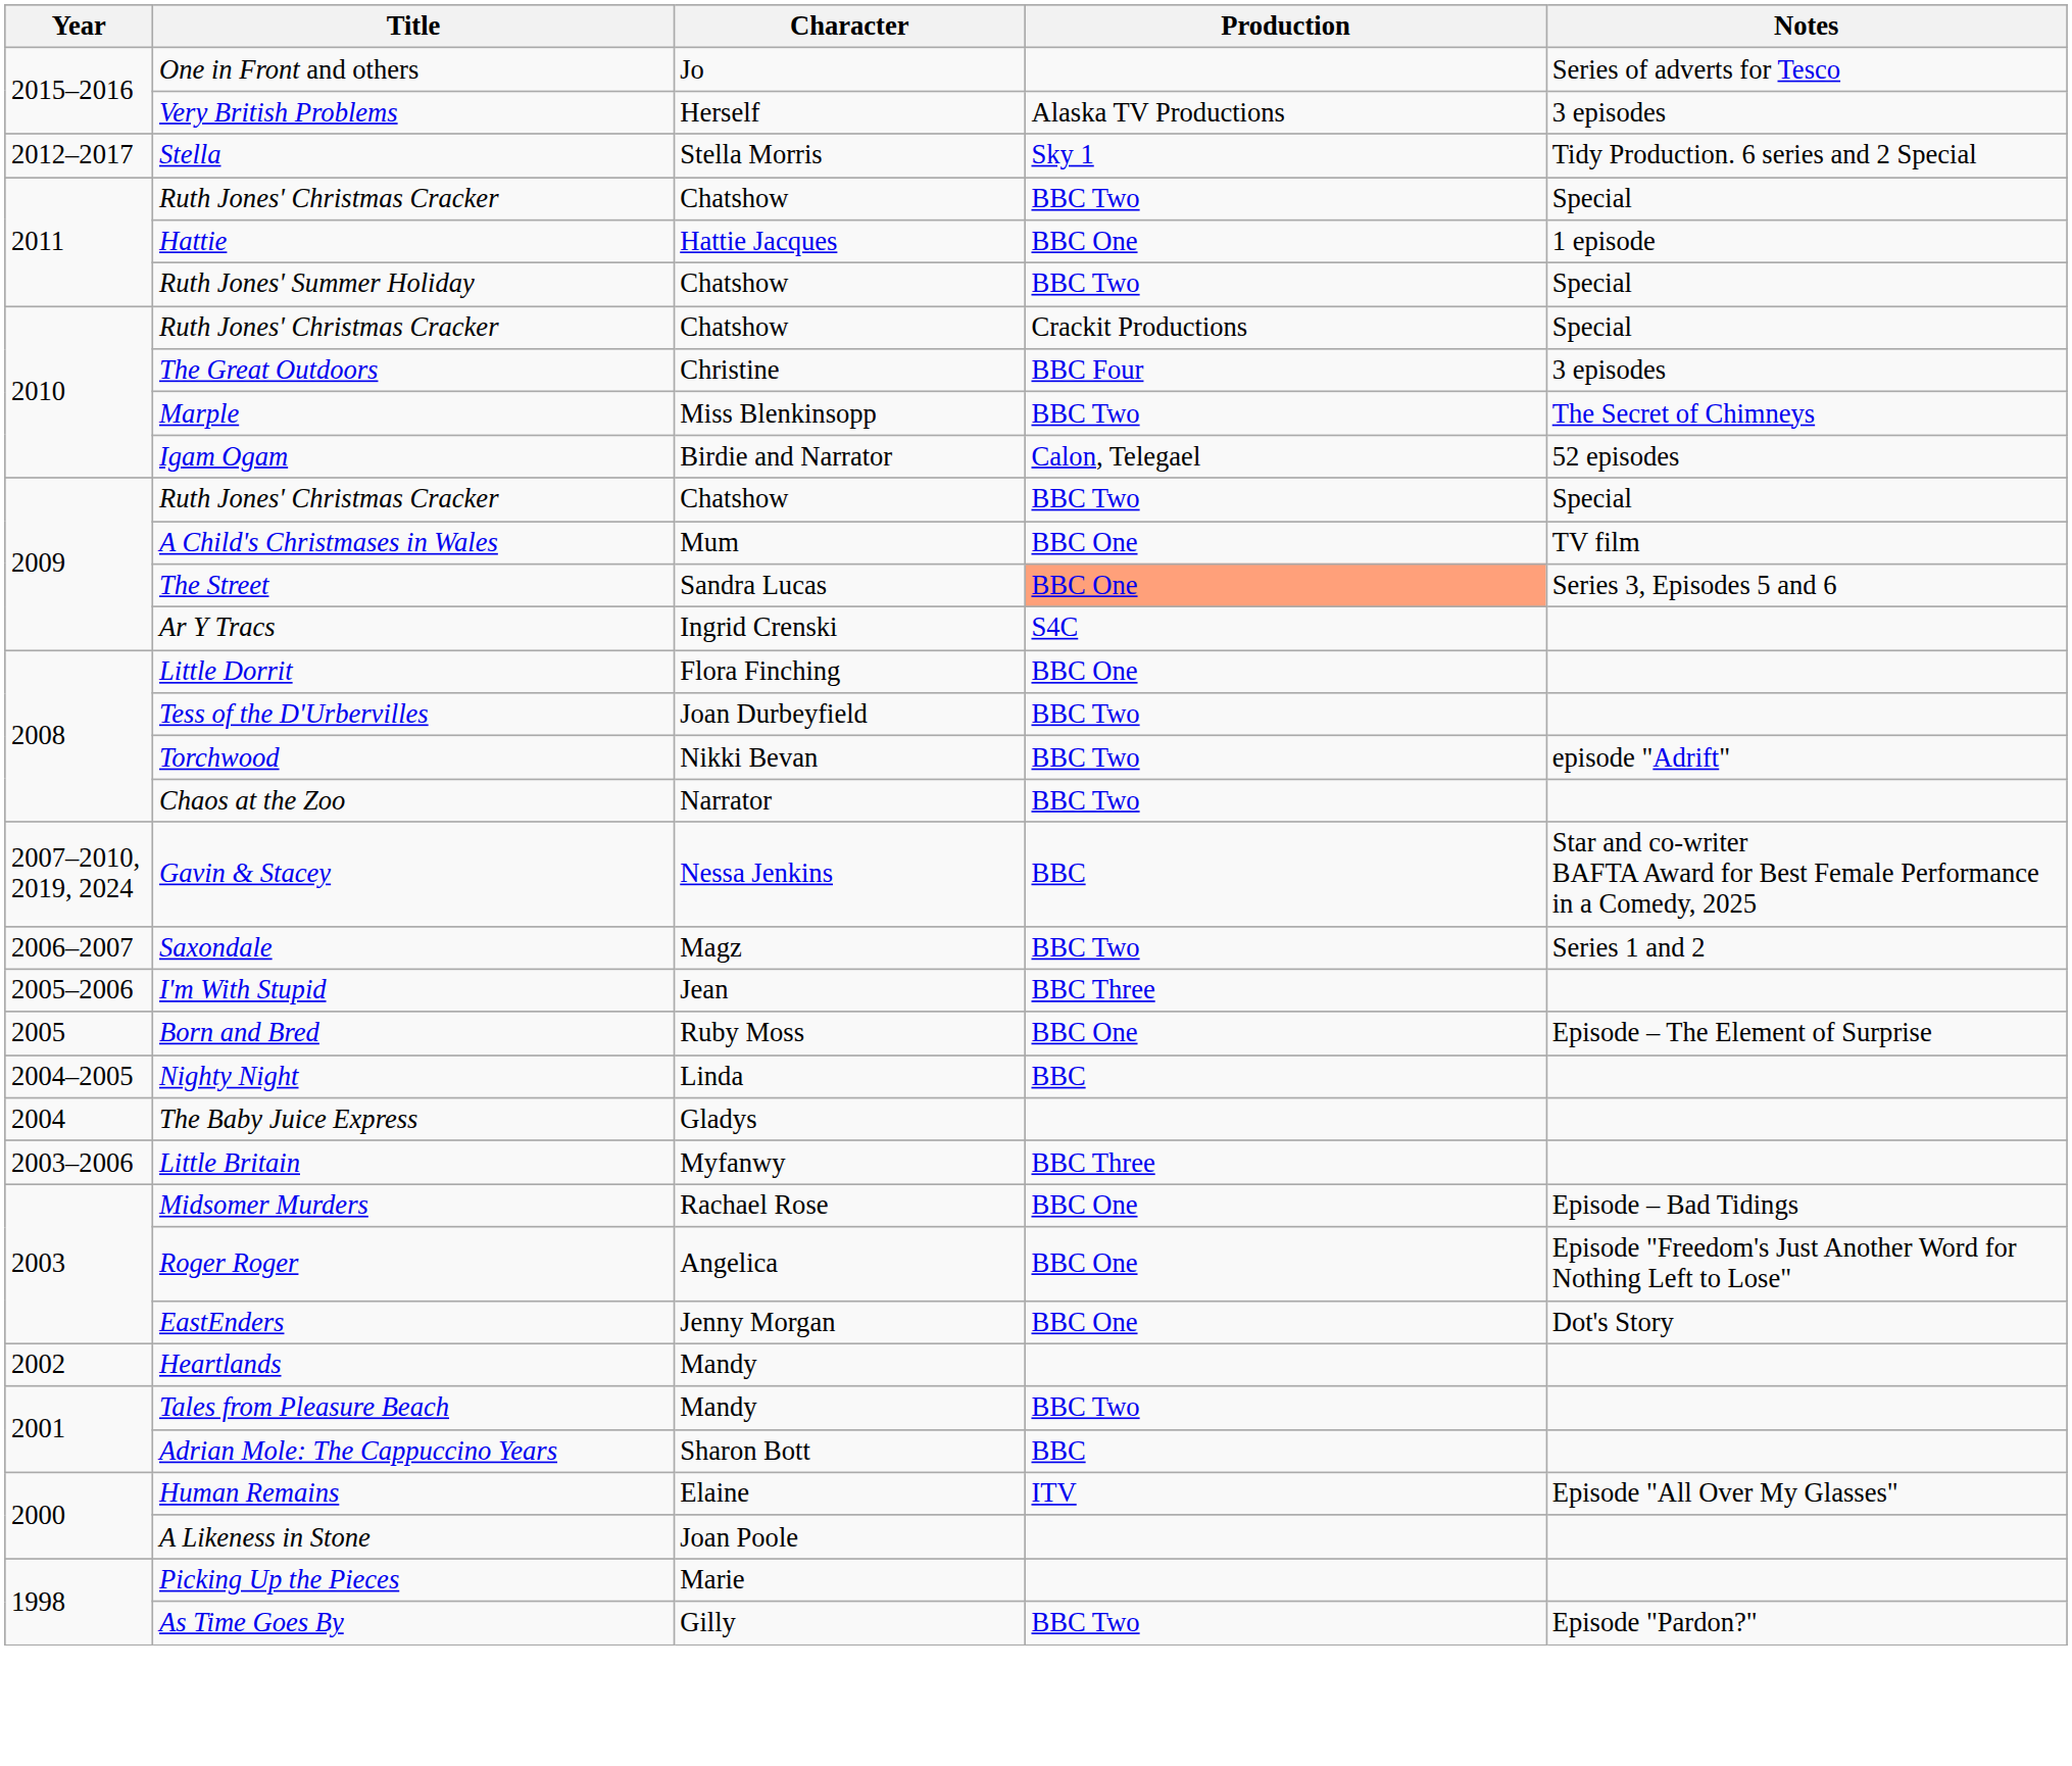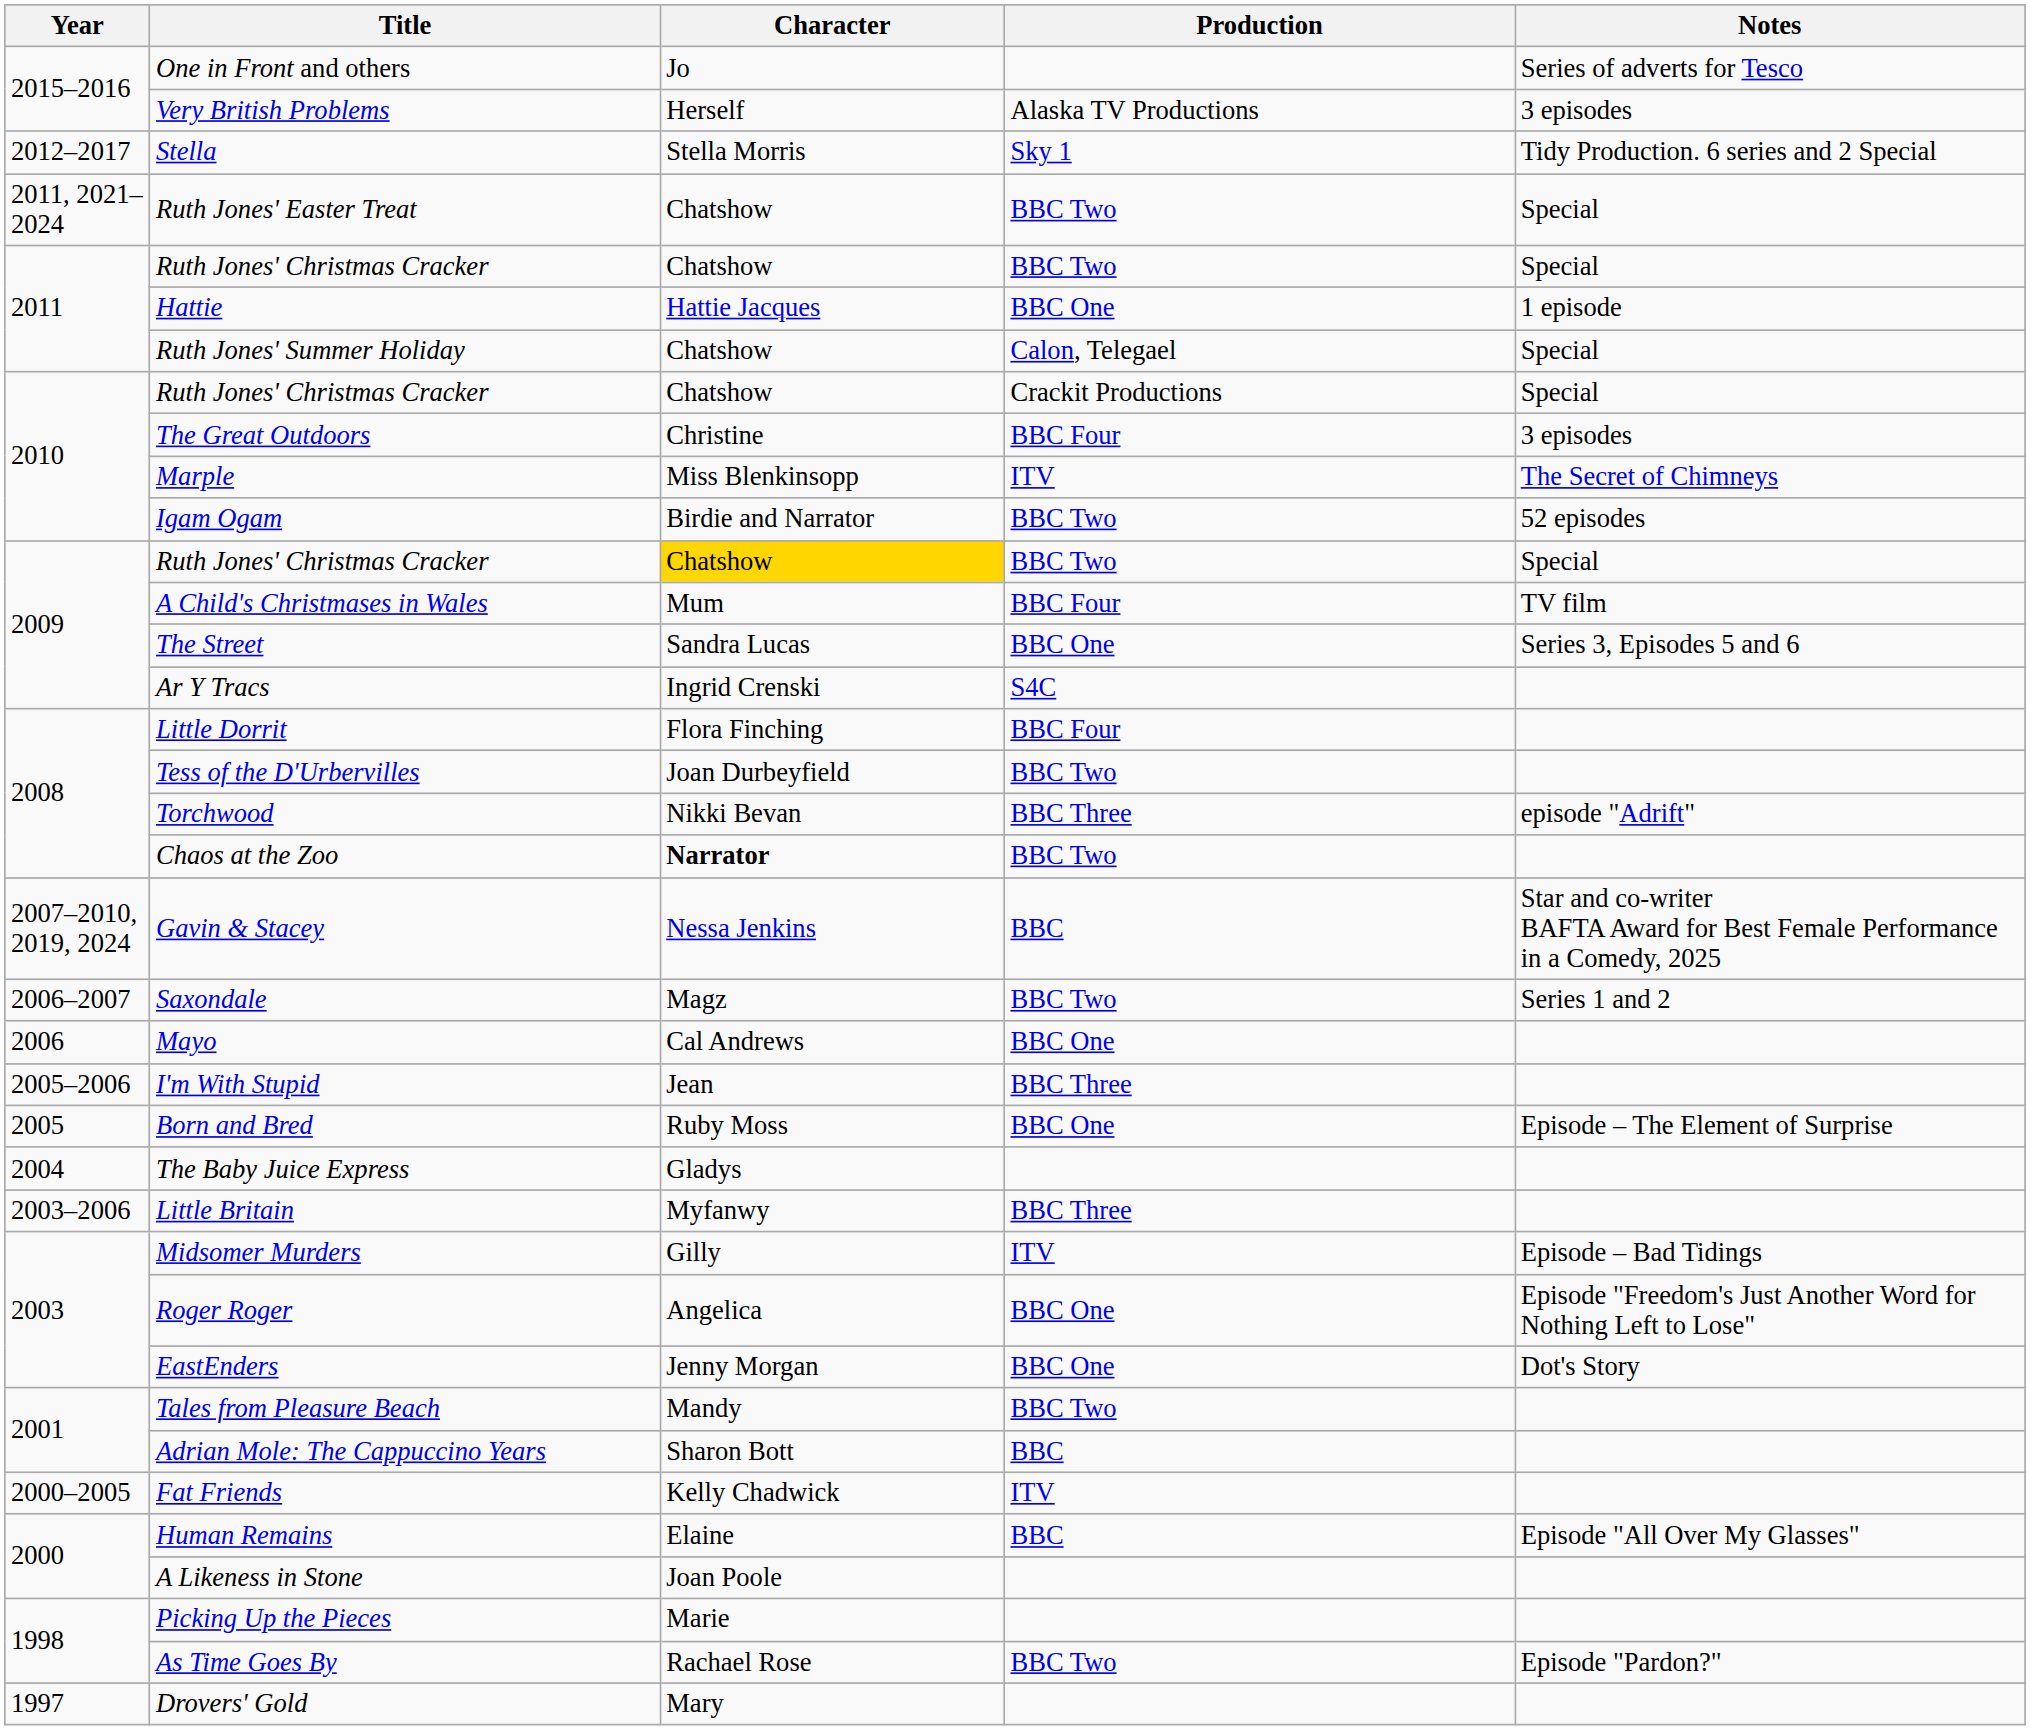+ row: 2011, 2021–2024 | Ruth Jones' Easter Treat | Chatshow | BBC Two | Special
Ruth Jones' Summer Holiday | Production: BBC Two -> Calon, Telegael
Marple | Production: BBC Two -> ITV
Igam Ogam | Production: Calon, Telegael -> BBC Two
2009 / Ruth Jones' Christmas Cracker | Character: no background -> gold background
A Child's Christmases in Wales | Production: BBC One -> BBC Four
The Street | Production: lightsalmon background -> no background
Little Dorrit | Production: BBC One -> BBC Four
Torchwood | Production: BBC Two -> BBC Three
Chaos at the Zoo | Character: normal -> bold
+ row: 2006 | Mayo | Cal Andrews | BBC One
- row: 2004–2005 | Nighty Night | Linda | BBC
Midsomer Murders | Character: Rachael Rose -> Gilly
Midsomer Murders | Production: BBC One -> ITV
- row: 2002 | Heartlands | Mandy
+ row: 2000–2005 | Fat Friends | Kelly Chadwick | ITV
Human Remains | Production: ITV -> BBC
As Time Goes By | Character: Gilly -> Rachael Rose
+ row: 1997 | Drovers' Gold | Mary
